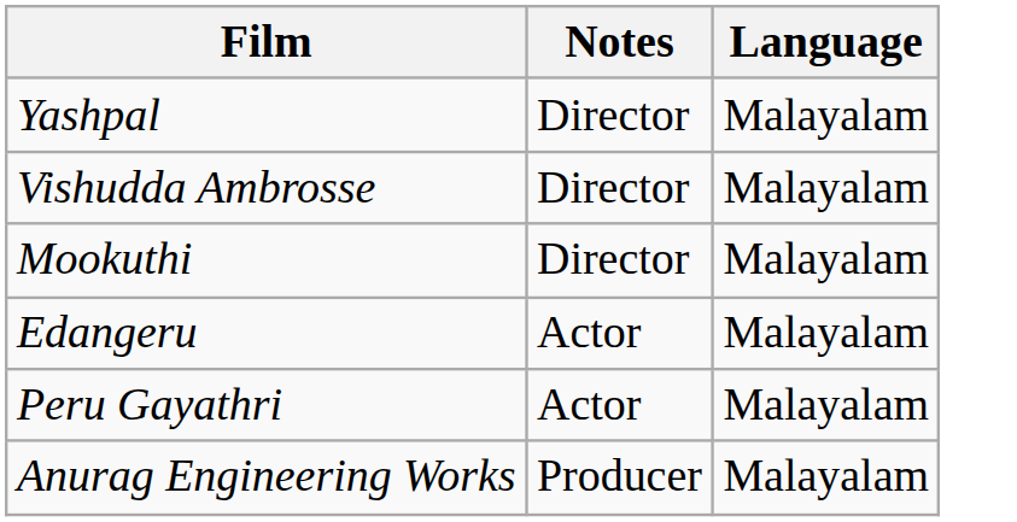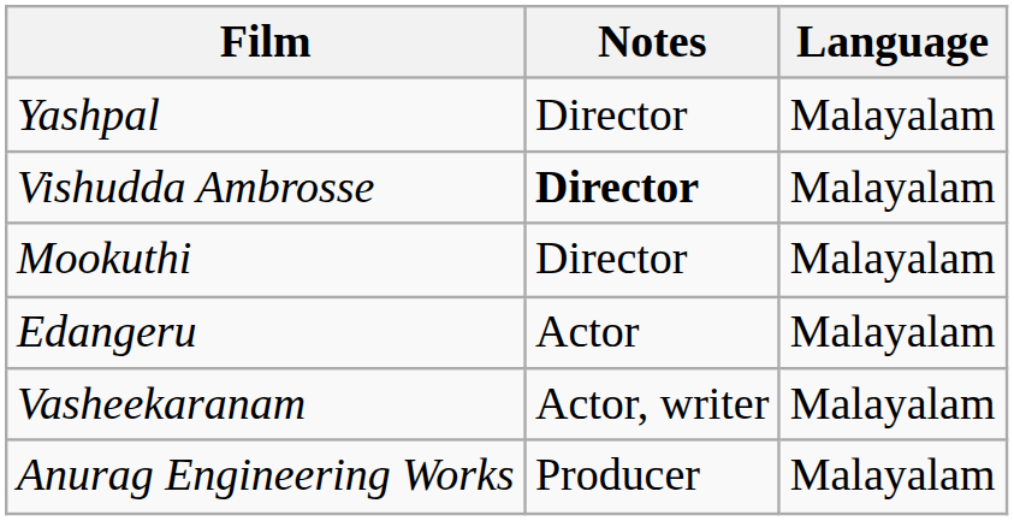Vishudda Ambrosse | Notes: normal -> bold
- row: Peru Gayathri | Actor | Malayalam
+ row: Vasheekaranam | Actor, writer | Malayalam
